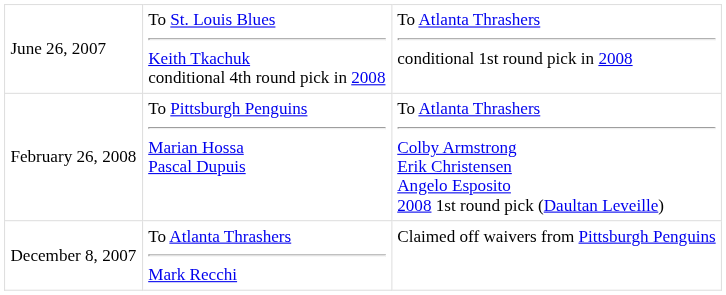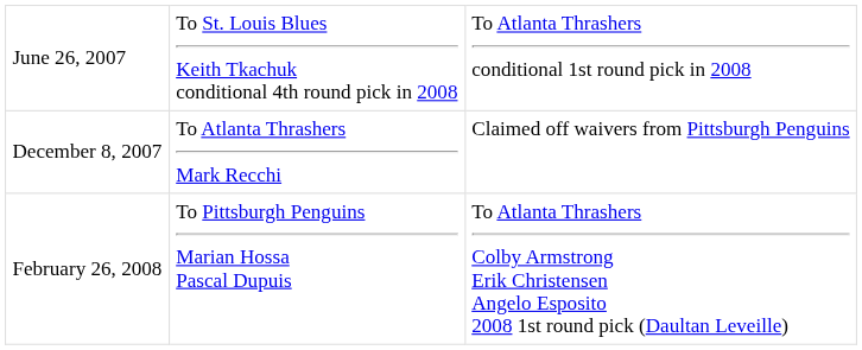rows swapped: December 8, 2007 <-> February 26, 2008
